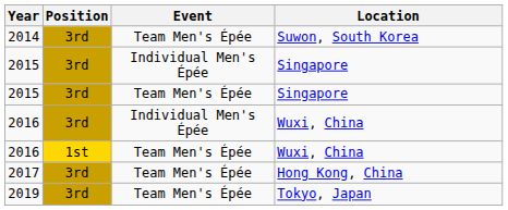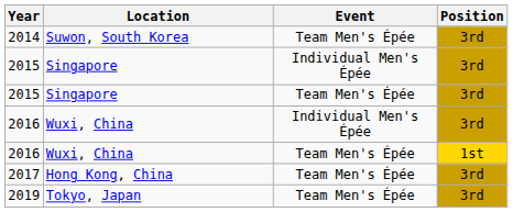columns swapped: Location <-> Position
